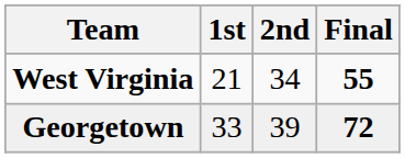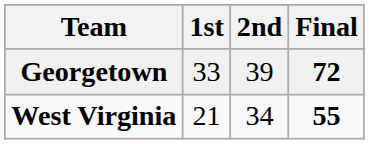rows swapped: Georgetown <-> West Virginia
